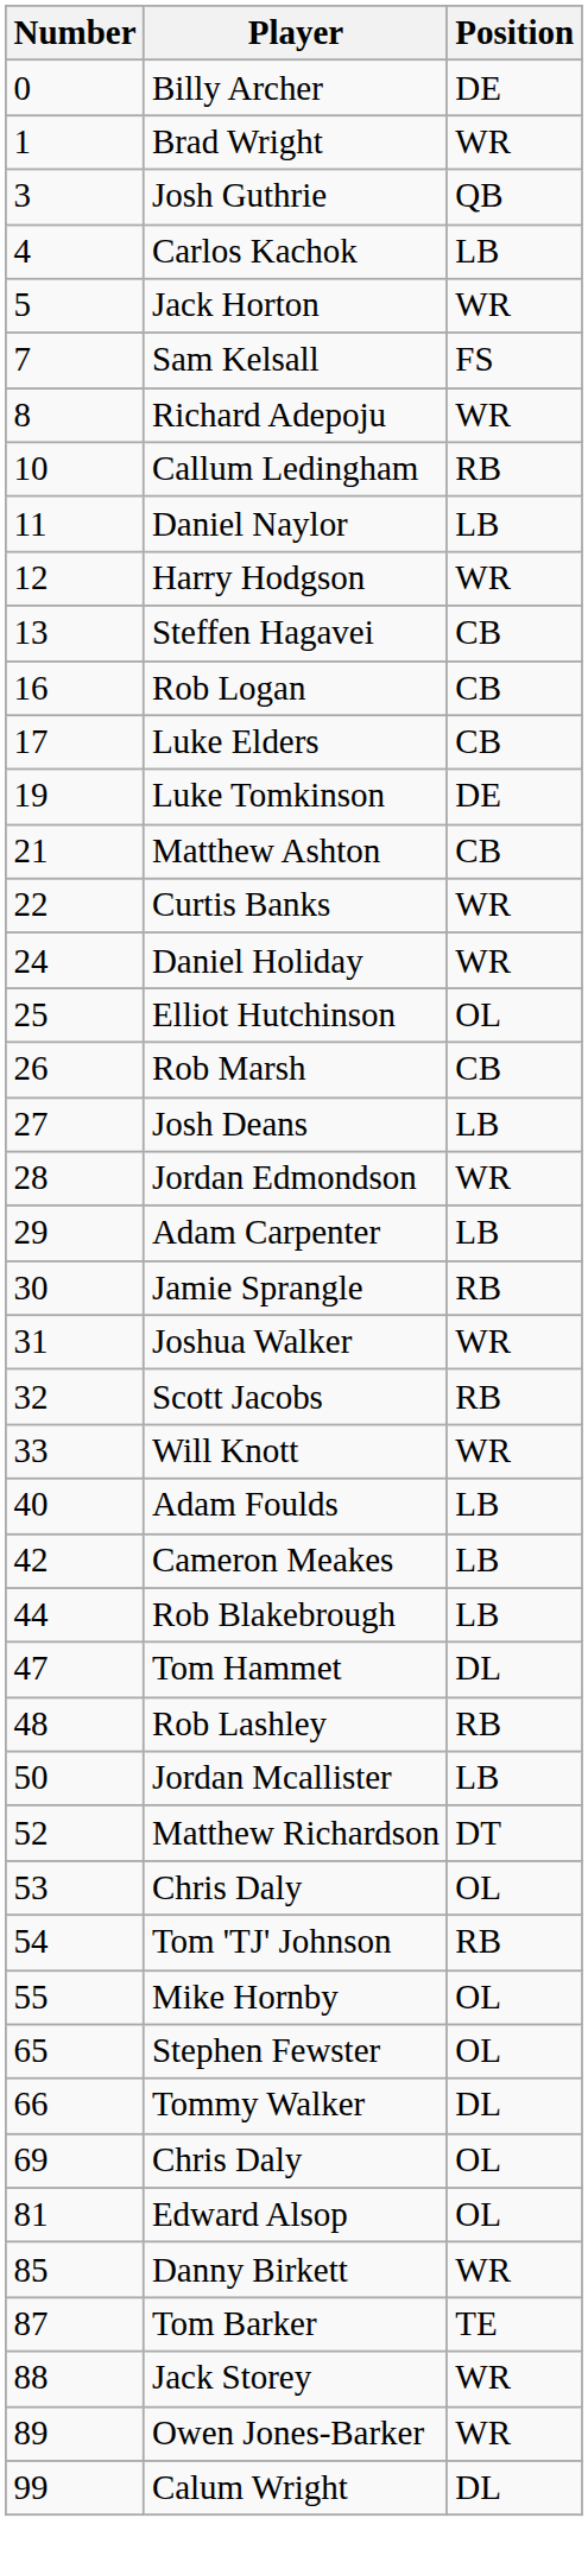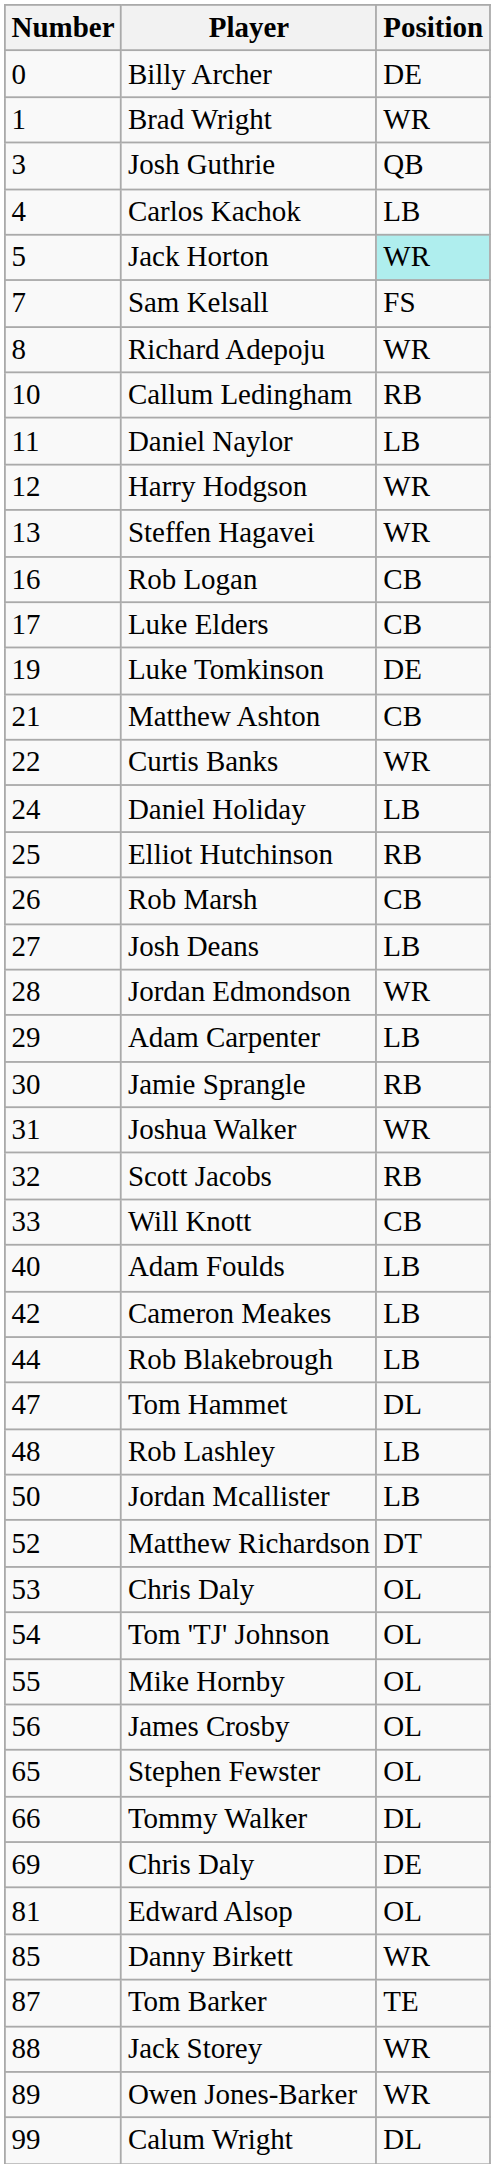Jack Horton | Position: no background -> paleturquoise background
Steffen Hagavei | Position: CB -> WR
Daniel Holiday | Position: WR -> LB
Elliot Hutchinson | Position: OL -> RB
Will Knott | Position: WR -> CB
Rob Lashley | Position: RB -> LB
Tom 'TJ' Johnson | Position: RB -> OL
+ row: 56 | James Crosby | OL
69 / Chris Daly | Position: OL -> DE
